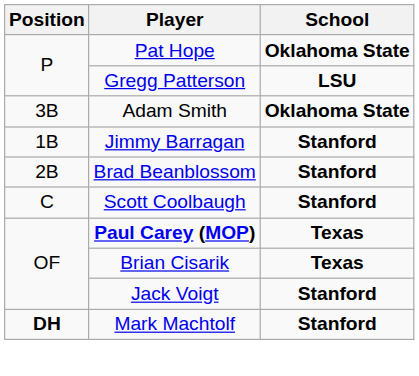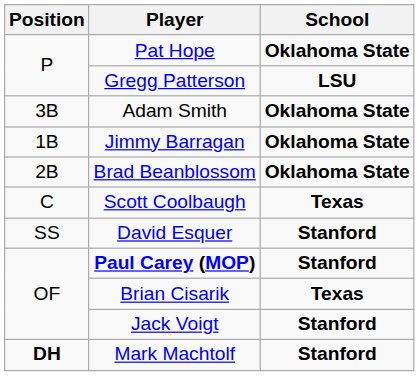Jimmy Barragan | School: Stanford -> Oklahoma State
Brad Beanblossom | School: Stanford -> Oklahoma State
Scott Coolbaugh | School: Stanford -> Texas
+ row: SS | David Esquer | Stanford
Paul Carey (MOP) | School: Texas -> Stanford
